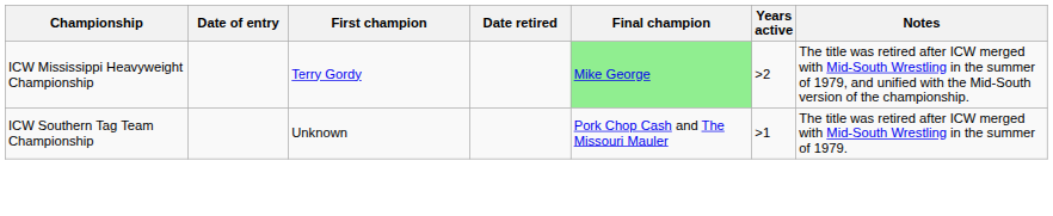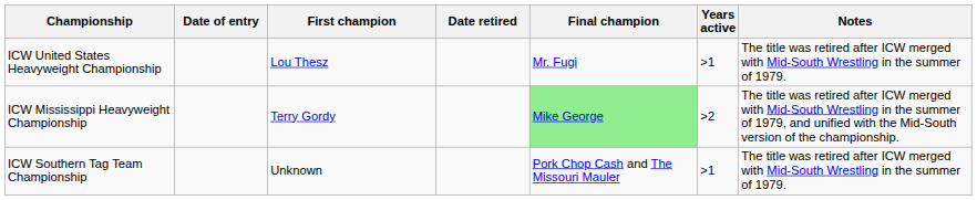+ row: ICW United States Heavyweight Championship | Lou Thesz | Mr. Fugi | >1 | The title was retired after ICW merged with Mid-South Wrestling in the summer of 1979.
